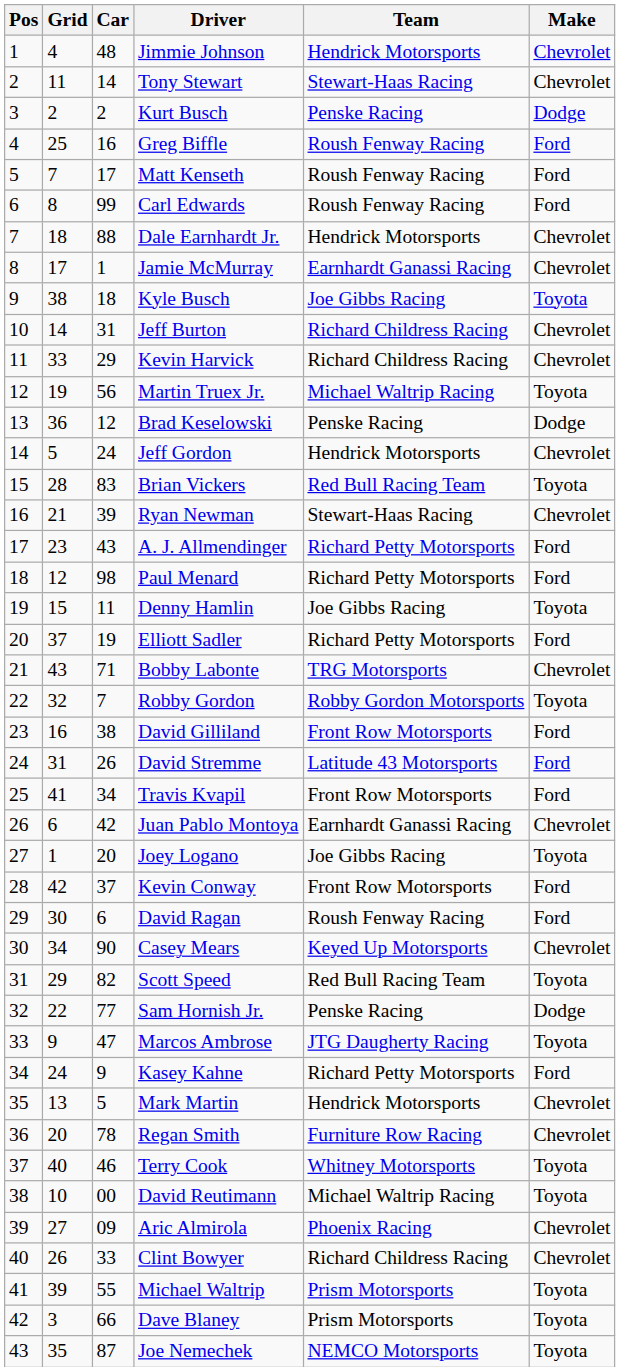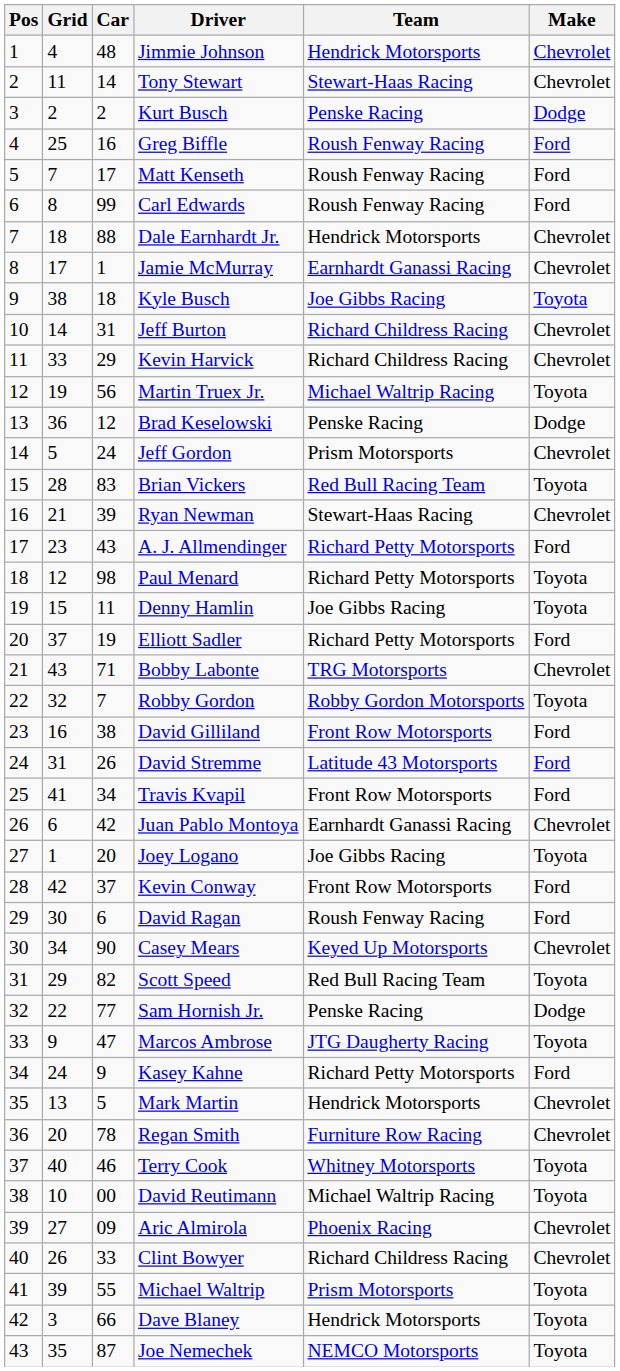Jeff Gordon | Team: Hendrick Motorsports -> Prism Motorsports
Paul Menard | Make: Ford -> Toyota
Dave Blaney | Team: Prism Motorsports -> Hendrick Motorsports
